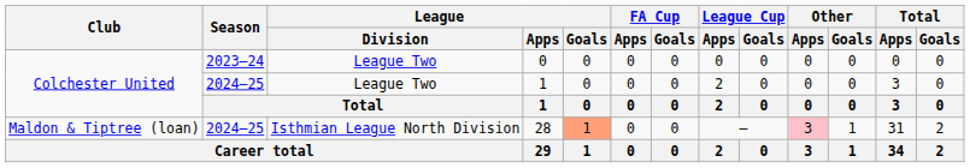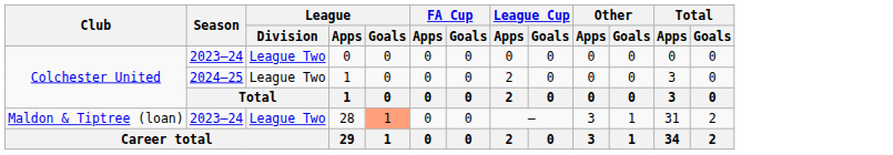28 | Season: 2024–25 -> 2023–24
28 | League / Division: Isthmian League North Division -> League Two
28 | Other / Apps: pink background -> no background
